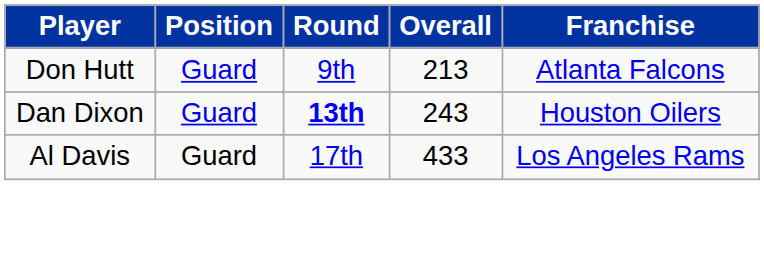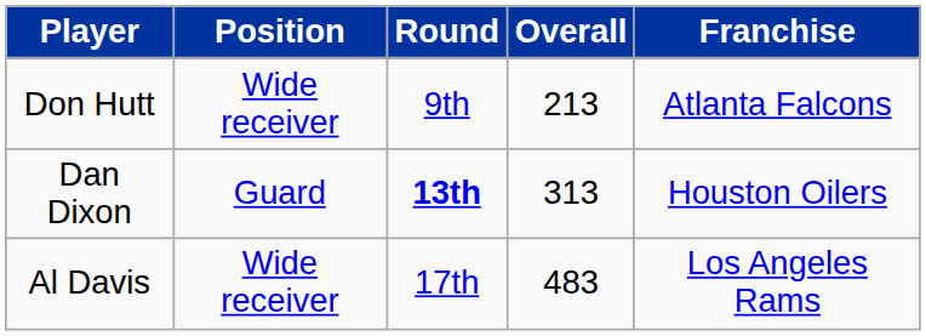Don Hutt | Position: Guard -> Wide receiver
Dan Dixon | Overall: 243 -> 313
Al Davis | Position: Guard -> Wide receiver
Al Davis | Overall: 433 -> 483
